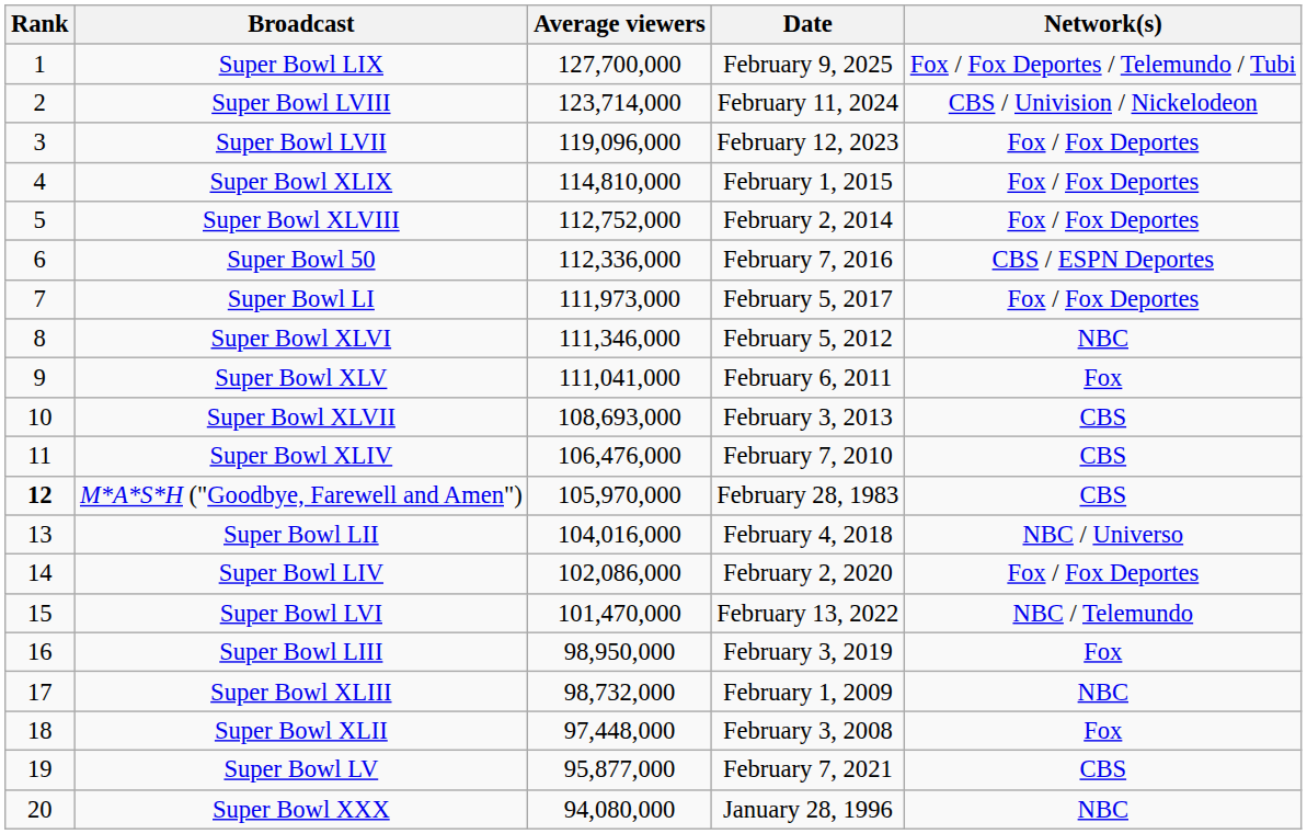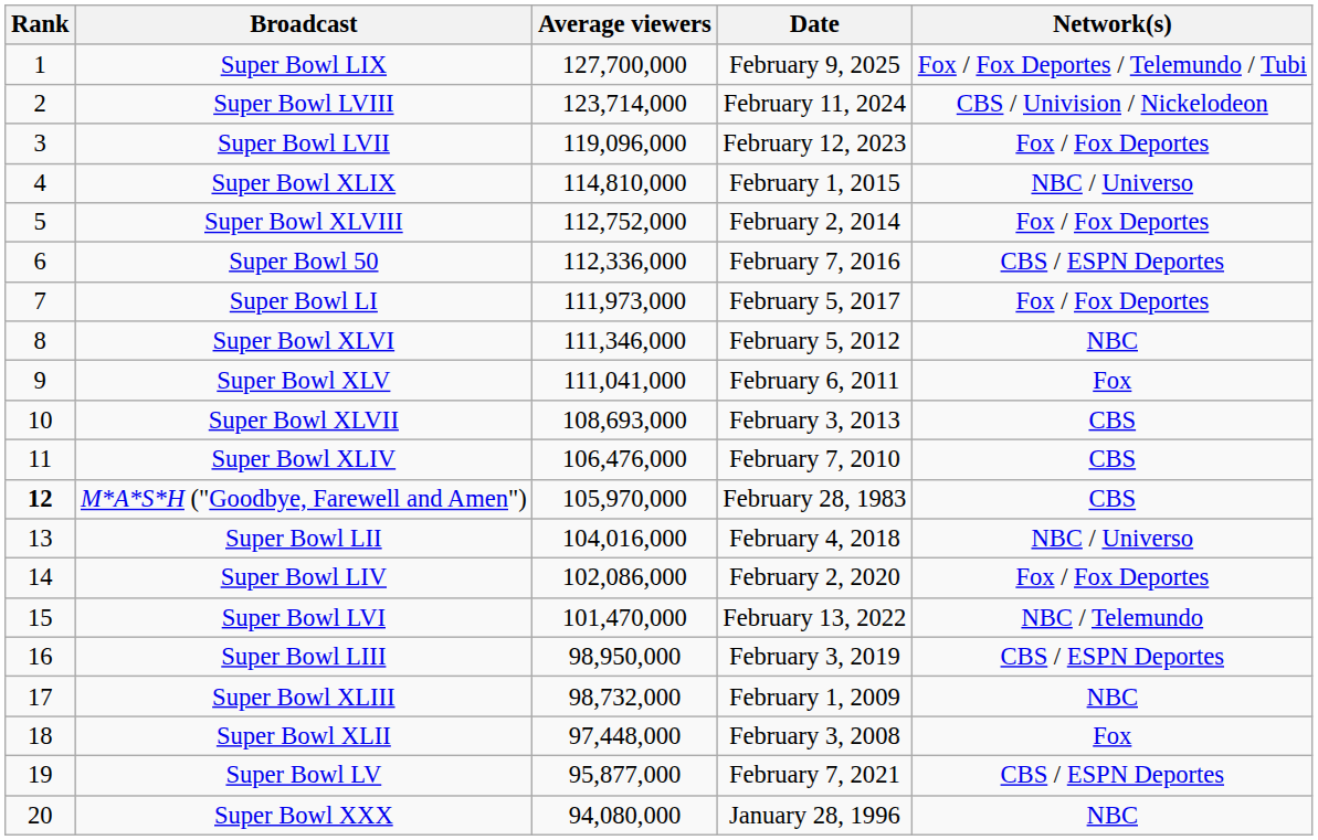Super Bowl XLIX | Network(s): Fox / Fox Deportes -> NBC / Universo
Super Bowl LIII | Network(s): Fox -> CBS / ESPN Deportes
Super Bowl LV | Network(s): CBS -> CBS / ESPN Deportes
